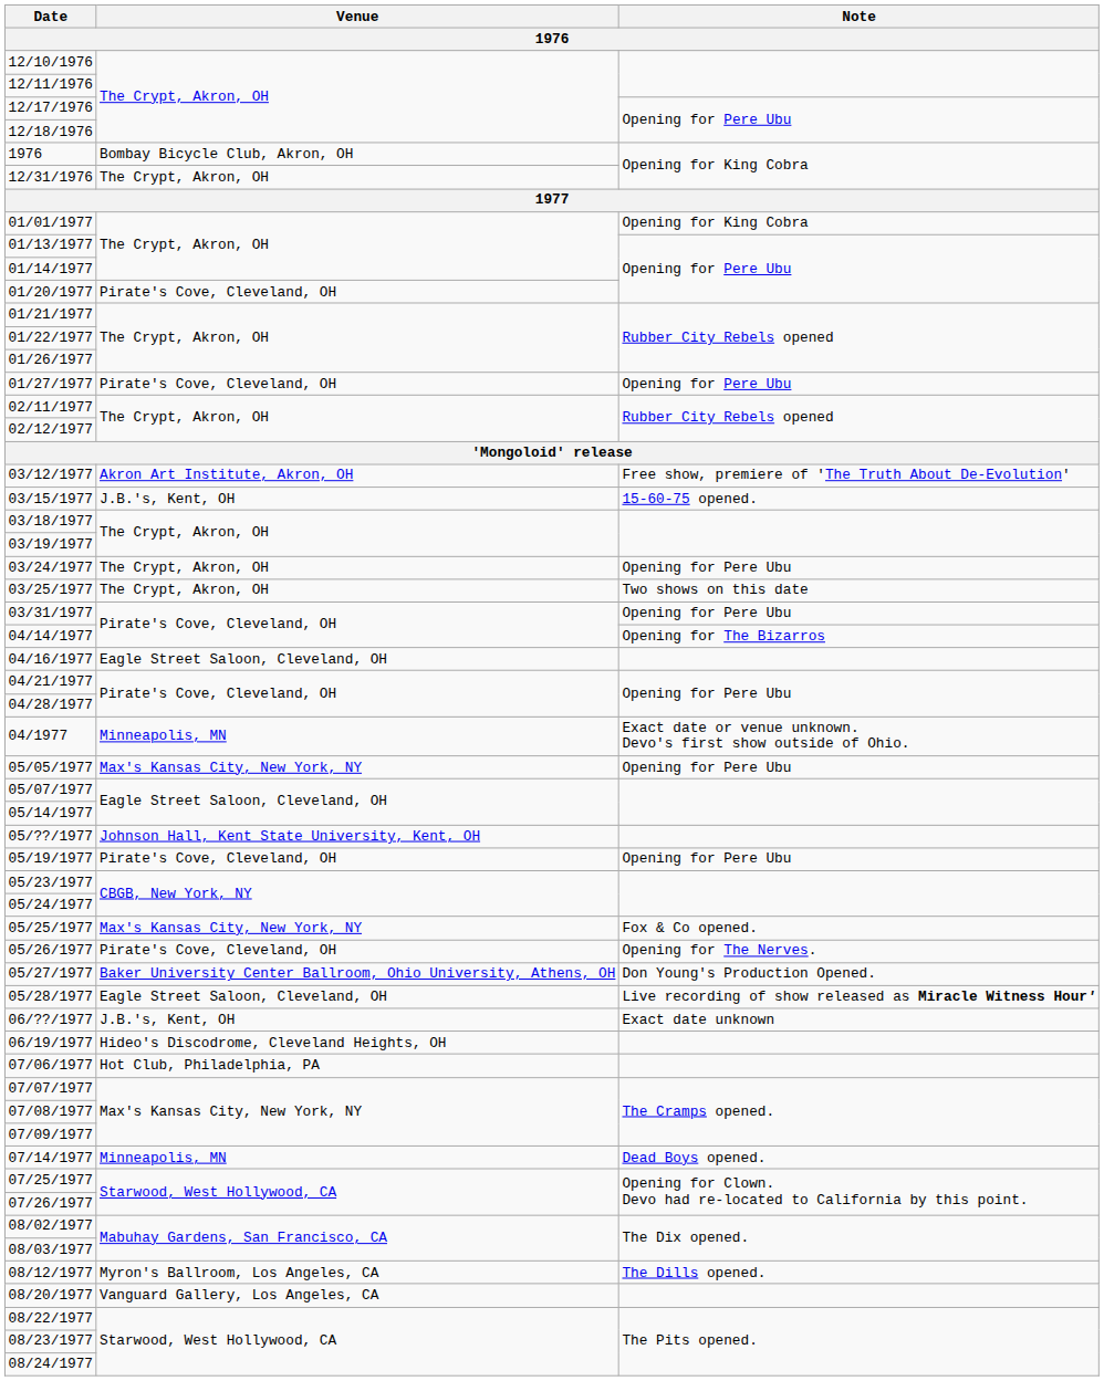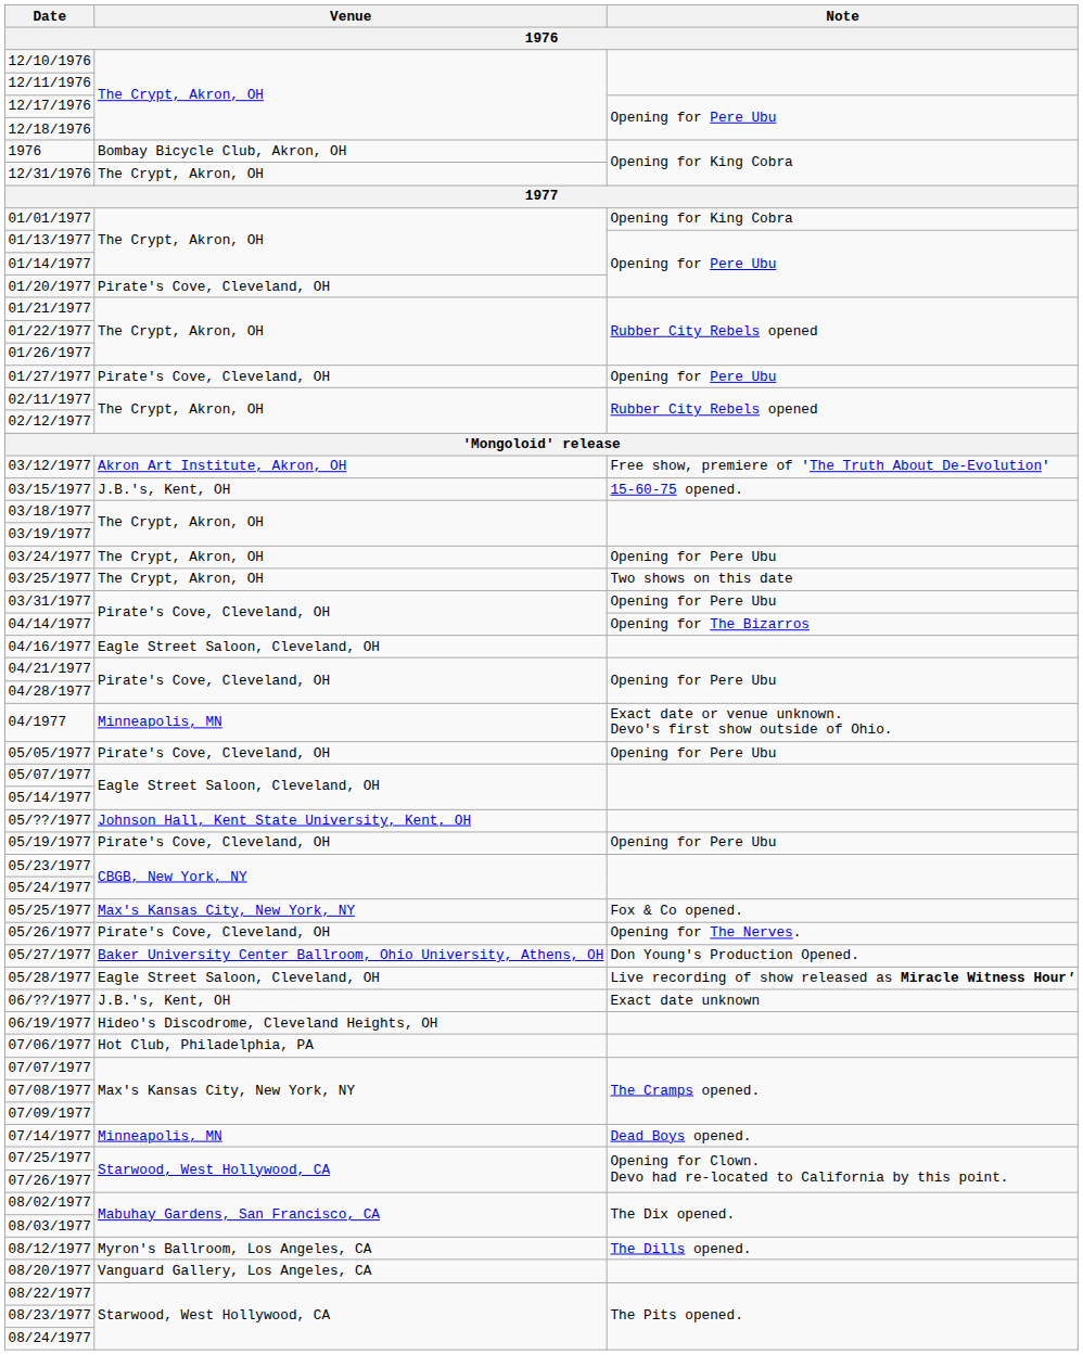05/05/1977 | Venue: Max's Kansas City, New York, NY -> Pirate's Cove, Cleveland, OH
